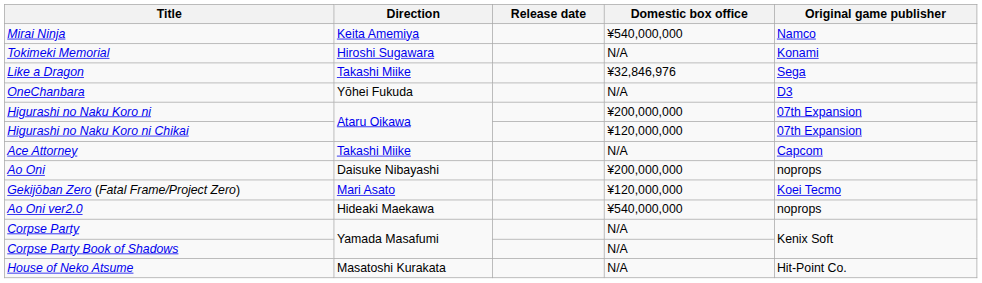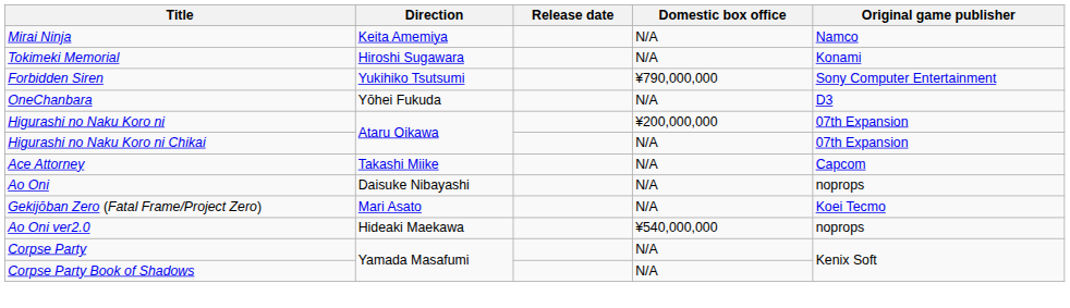Mirai Ninja | Domestic box office: ¥540,000,000 -> N/A
+ row: Forbidden Siren | Yukihiko Tsutsumi | ¥790,000,000 | Sony Computer Entertainment
- row: Like a Dragon | Takashi Miike | ¥32,846,976 | Sega
Higurashi no Naku Koro ni Chikai | Domestic box office: ¥120,000,000 -> N/A
Ao Oni | Domestic box office: ¥200,000,000 -> N/A
Gekijōban Zero (Fatal Frame/Project Zero) | Domestic box office: ¥120,000,000 -> N/A
- row: House of Neko Atsume | Masatoshi Kurakata | N/A | Hit-Point Co.
